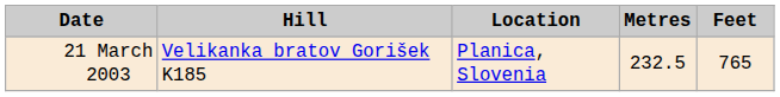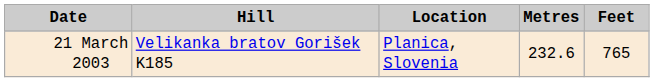21 March 2003 | Metres: 232.5 -> 232.6
